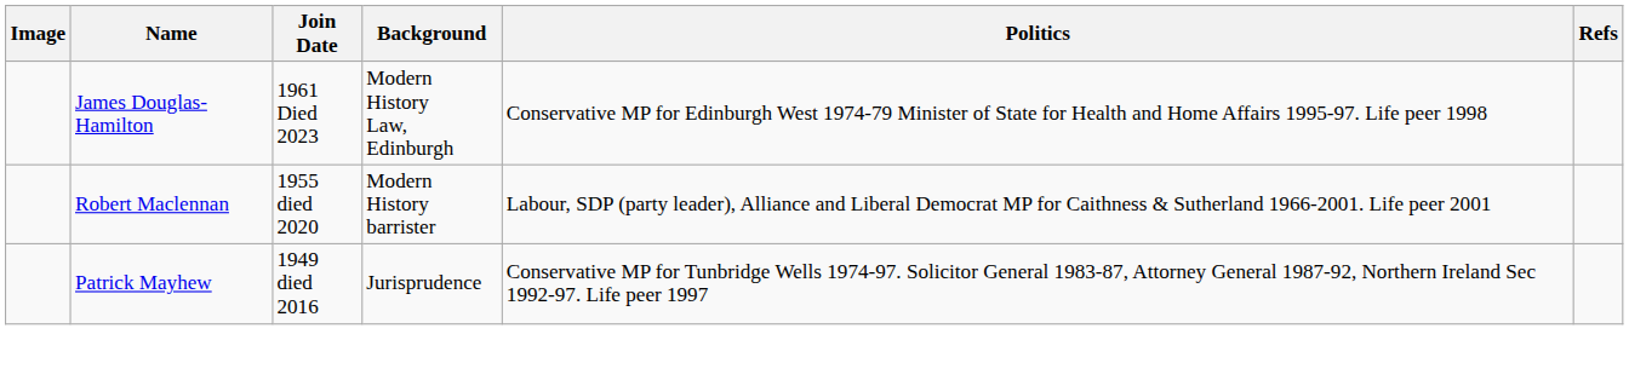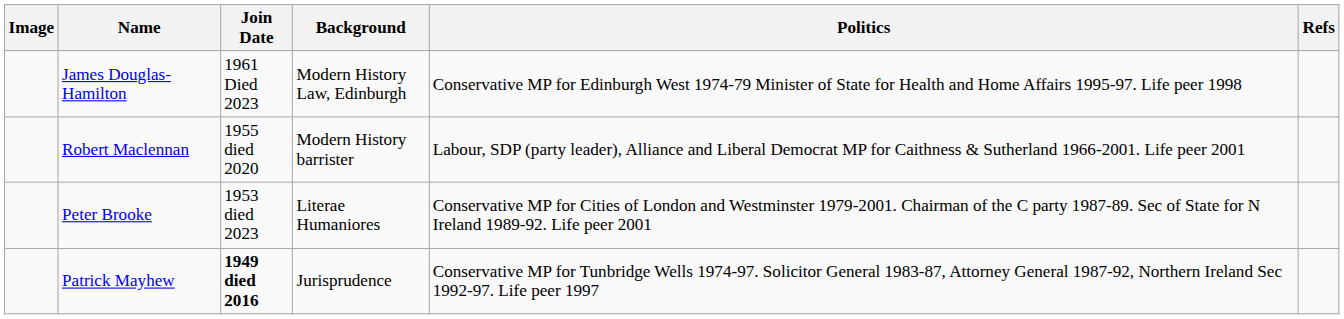+ row: Peter Brooke | 1953 died 2023 | Literae Humaniores | Conservative MP for Cities of London and Westminster 1979-2001. Chairman of the C party 1987-89. Sec of State for N Ireland 1989-92. Life peer 2001
Patrick Mayhew | Join Date: normal -> bold
